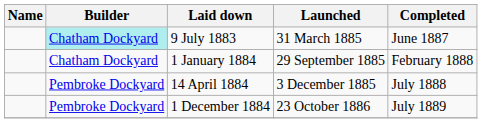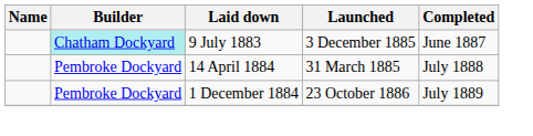9 July 1883 | Launched: 31 March 1885 -> 3 December 1885
- row: Chatham Dockyard | 1 January 1884 | 29 September 1885 | February 1888
14 April 1884 | Launched: 3 December 1885 -> 31 March 1885
